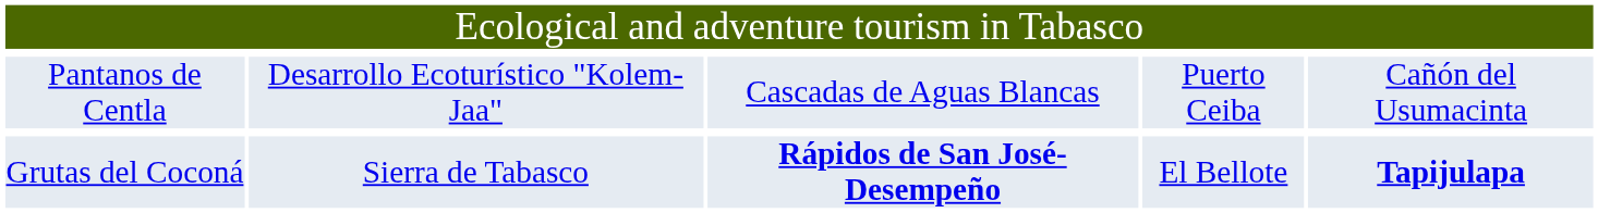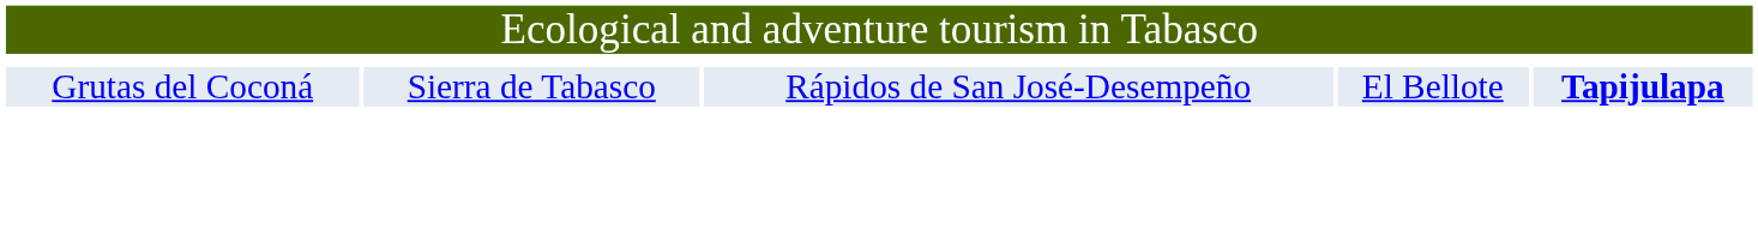- row: Pantanos de Centla | Desarrollo Ecoturístico "Kolem-Jaa" | Cascadas de Aguas Blancas | Puerto Ceiba | Cañón del Usumacinta
Grutas del Coconá | column 3: bold -> normal
